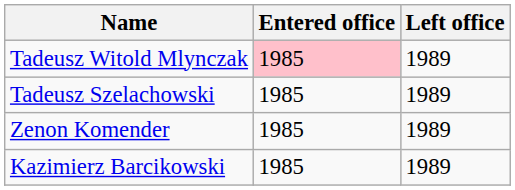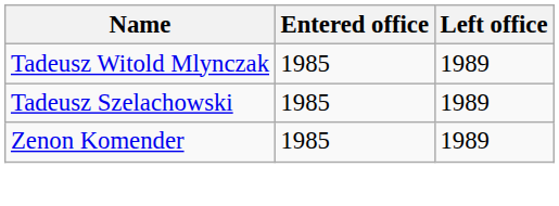Tadeusz Witold Mlynczak | Entered office: pink background -> no background
- row: Kazimierz Barcikowski | 1985 | 1989
